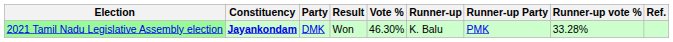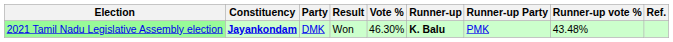2021 Tamil Nadu Legislative Assembly election | Runner-up: normal -> bold
2021 Tamil Nadu Legislative Assembly election | Runner-up vote %: 33.28% -> 43.48%
